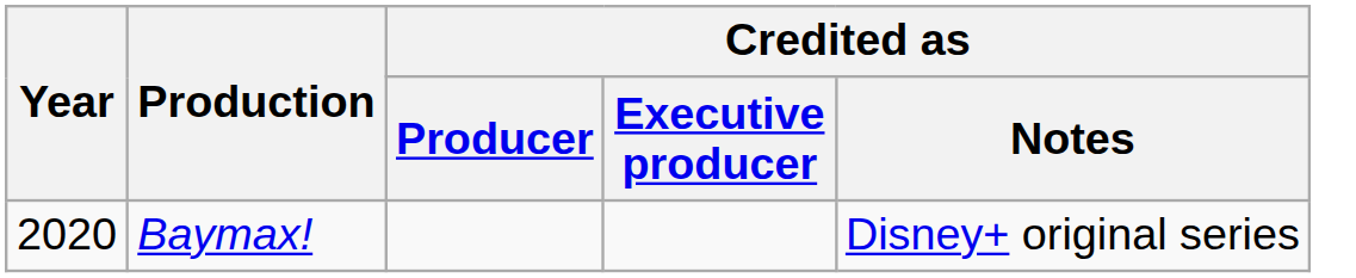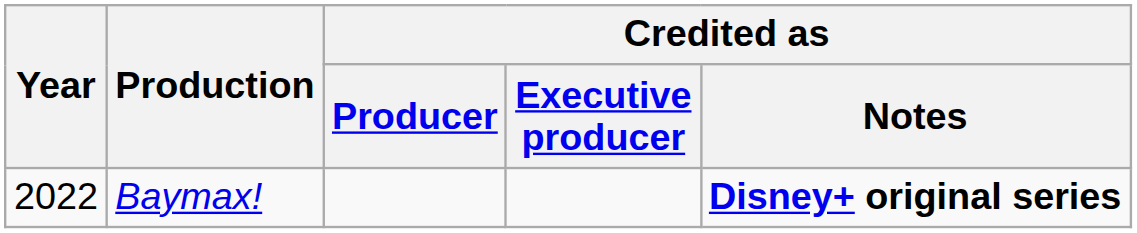Baymax! | Year: 2020 -> 2022
Baymax! | Credited as / Notes: normal -> bold
